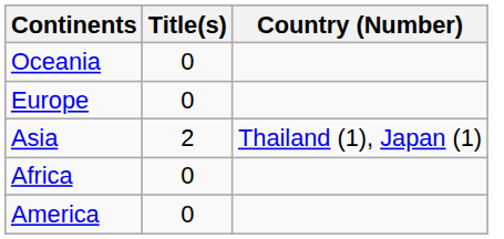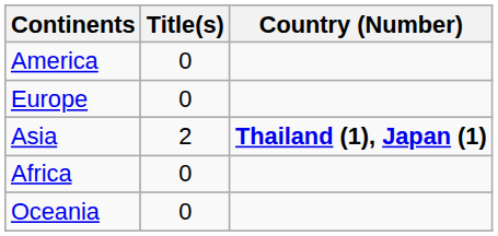rows swapped: America <-> Oceania
Asia | Country (Number): normal -> bold
